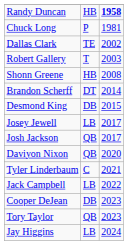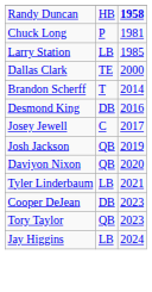+ row: Larry Station | LB | 1985
Dallas Clark | column 3: 2002 -> 2000
- row: Robert Gallery | T | 2003
- row: Shonn Greene | HB | 2008
Brandon Scherff | column 2: DT -> T
Desmond King | column 3: 2015 -> 2016
Josey Jewell | column 2: LB -> C
Josh Jackson | column 3: 2017 -> 2019
Tyler Linderbaum | column 2: C -> LB
- row: Jack Campbell | LB | 2022
